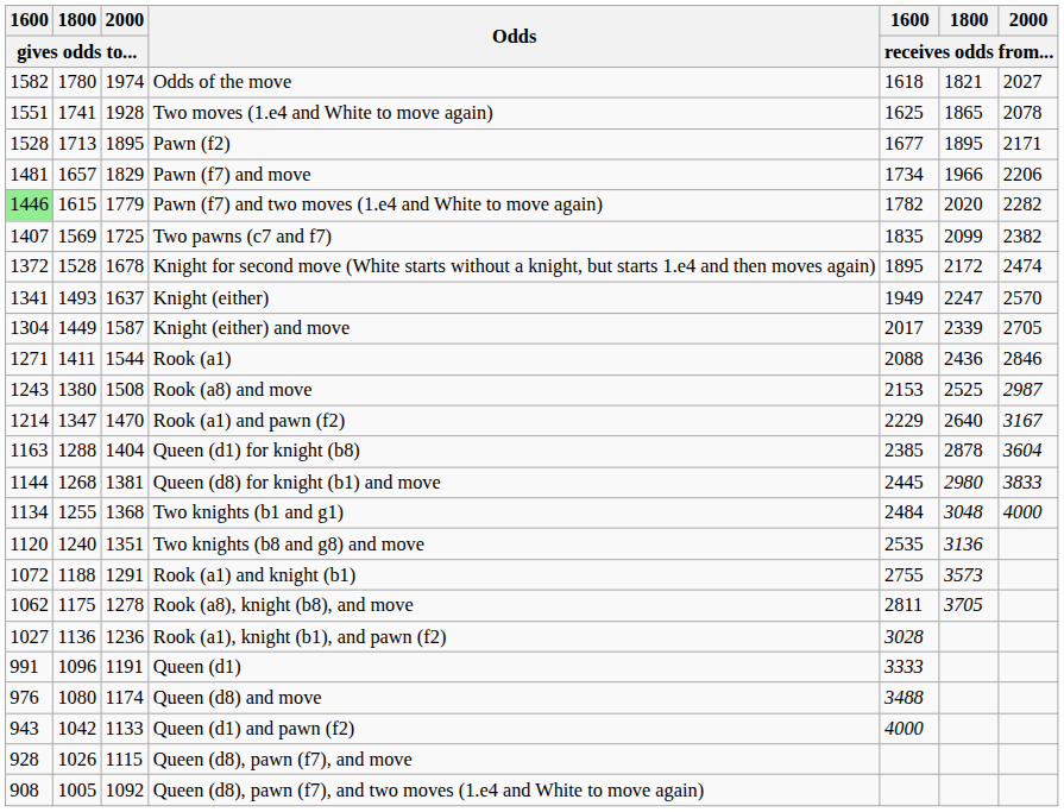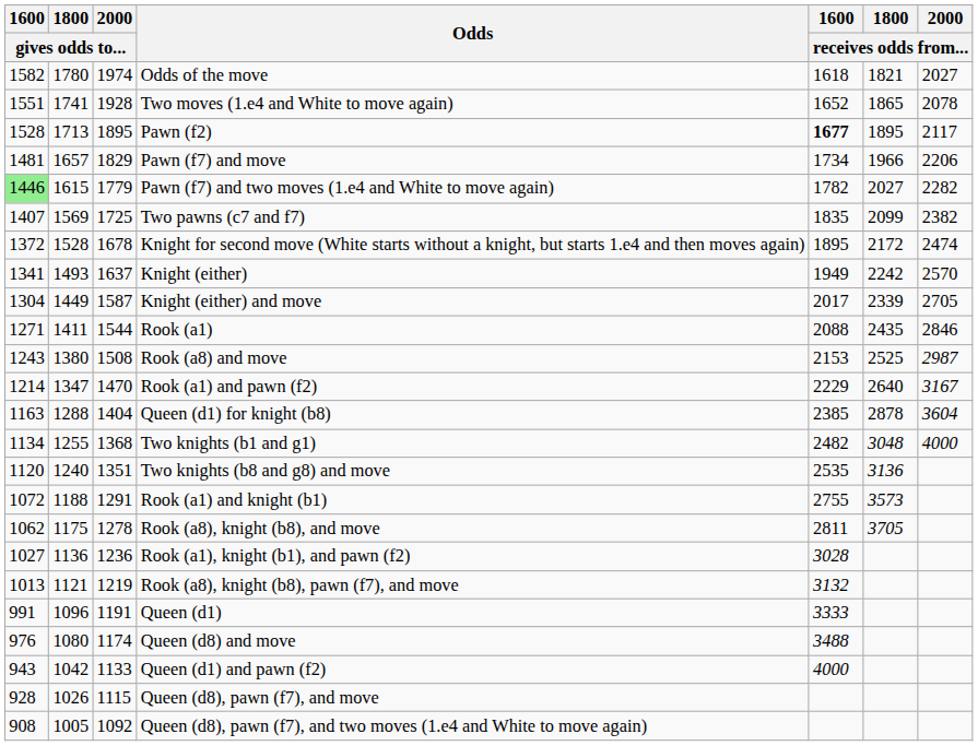Two moves (1.e4 and White to move again) | 1600 / receives odds from...: 1625 -> 1652
Pawn (f2) | 1600 / receives odds from...: normal -> bold
Pawn (f2) | 2000 / receives odds from...: 2171 -> 2117
Pawn (f7) and two moves (1.e4 and White to move again) | 1800 / receives odds from...: 2020 -> 2027
Knight (either) | 1800 / receives odds from...: 2247 -> 2242
Rook (a1) | 1800 / receives odds from...: 2436 -> 2435
- row: 1144 | 1268 | 1381 | Queen (d8) for knight (b1) and move | 2445 | 2980 | 3833
Two knights (b1 and g1) | 1600 / receives odds from...: 2484 -> 2482
+ row: 1013 | 1121 | 1219 | Rook (a8), knight (b8), pawn (f7), and move | 3132
